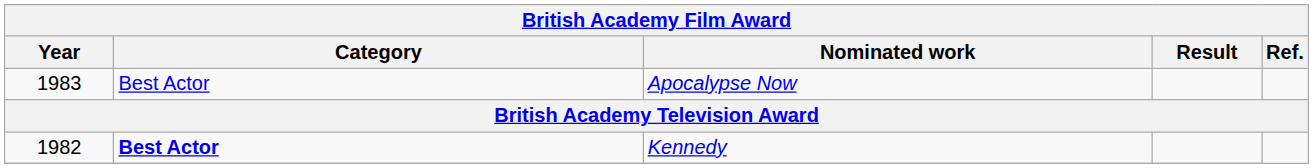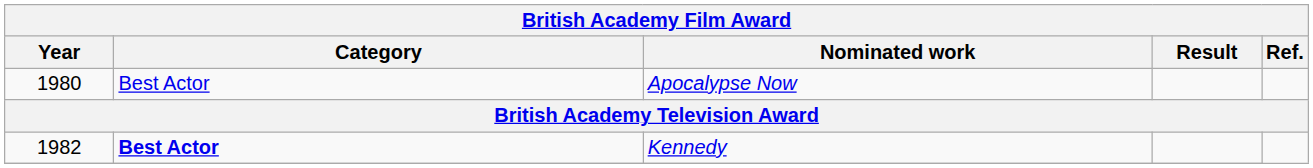Apocalypse Now | Year: 1983 -> 1980
